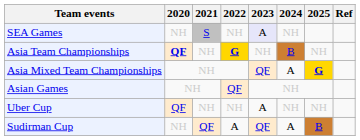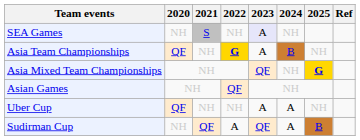Asia Team Championships | 2020: bold -> normal
Asia Team Championships | 2023: NH -> A
Asia Mixed Team Championships | 2024: A -> NH
Uber Cup | 2024: NH -> A
